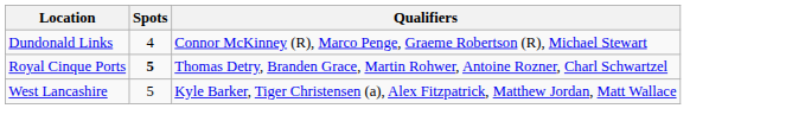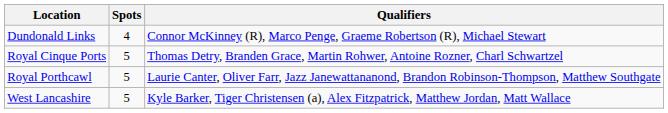Royal Cinque Ports | Spots: bold -> normal
+ row: Royal Porthcawl | 5 | Laurie Canter, Oliver Farr, Jazz Janewattananond, Brandon Robinson-Thompson, Matthew Southgate
